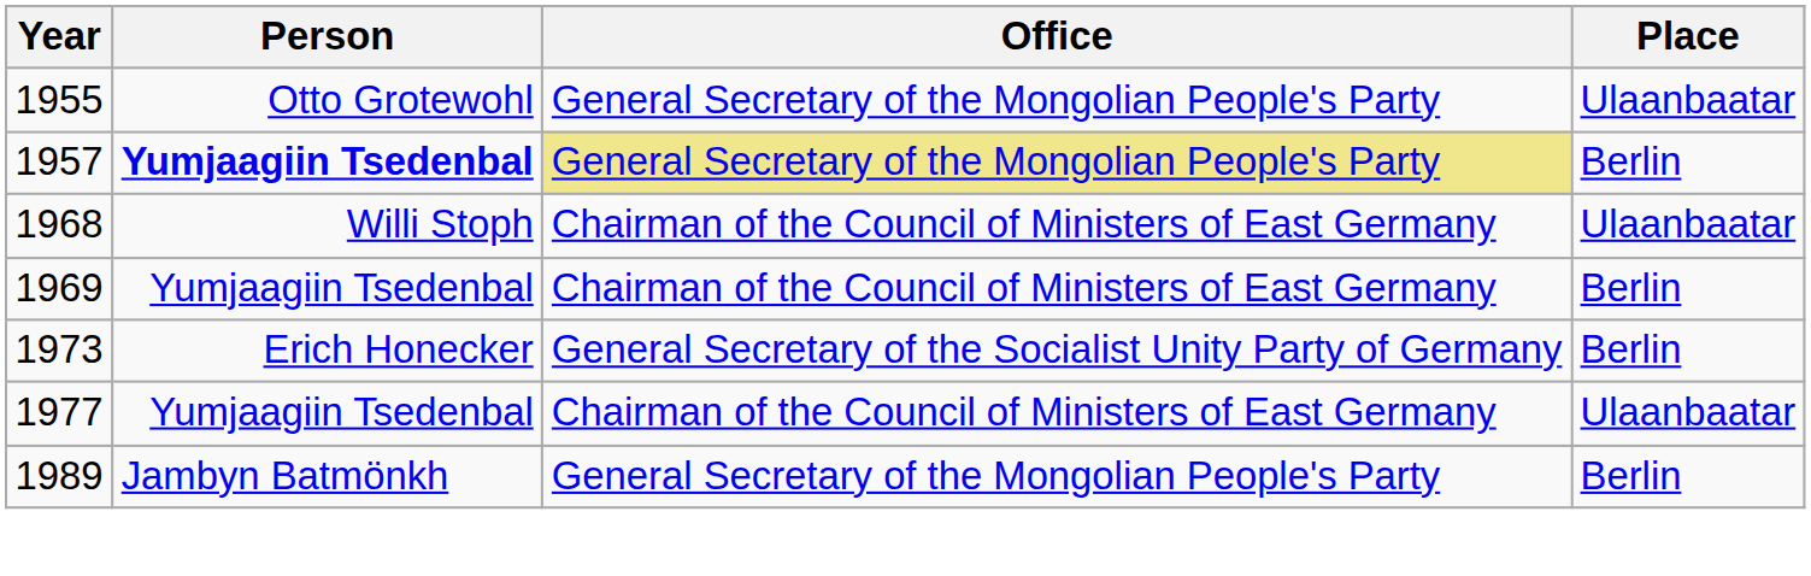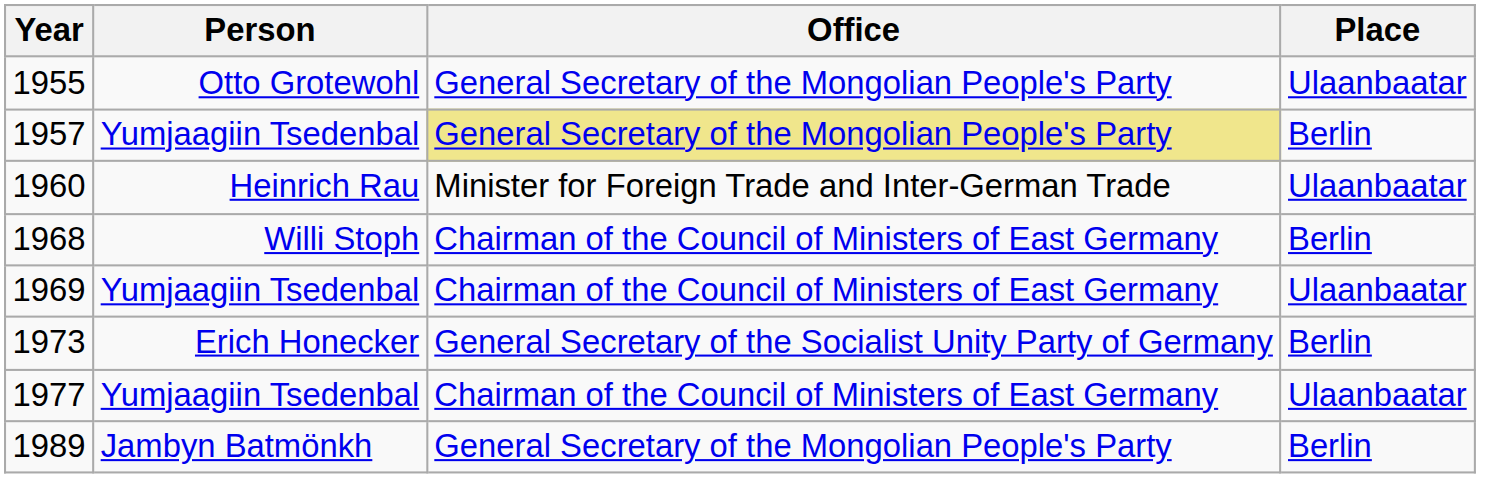1957 | Person: bold -> normal
+ row: 1960 | Heinrich Rau | Minister for Foreign Trade and Inter-German Trade | Ulaanbaatar
1968 | Place: Ulaanbaatar -> Berlin
1969 | Place: Berlin -> Ulaanbaatar
